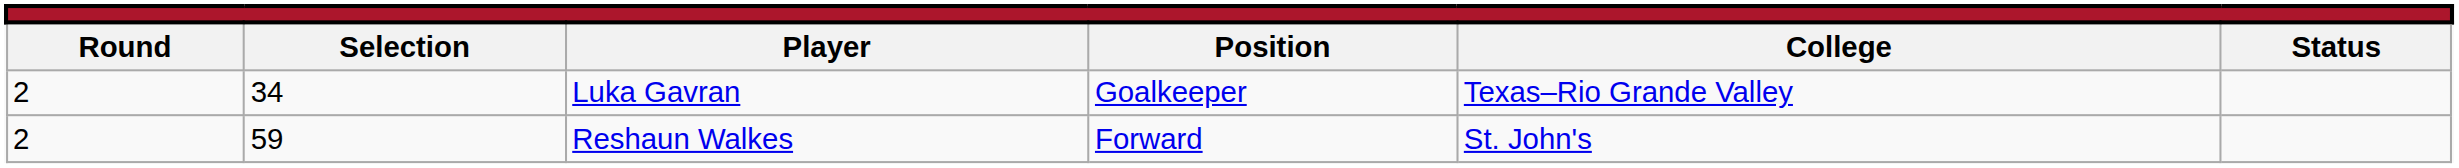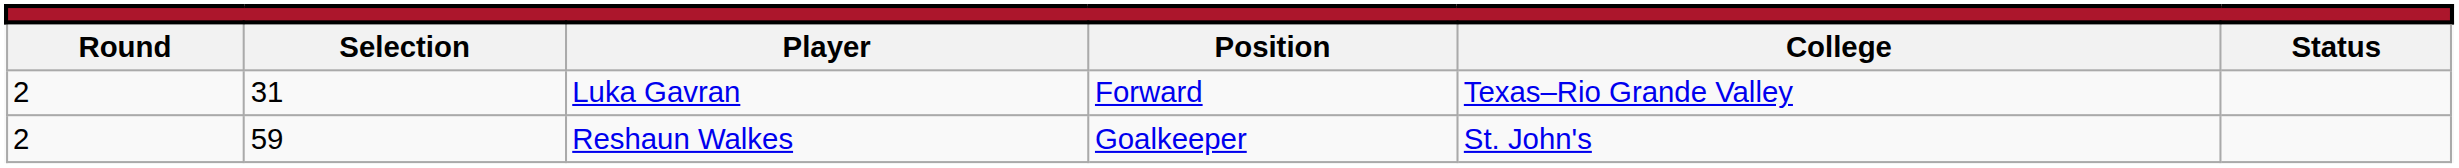Luka Gavran | column 2: 34 -> 31
Luka Gavran | column 4: Goalkeeper -> Forward
Reshaun Walkes | column 4: Forward -> Goalkeeper
